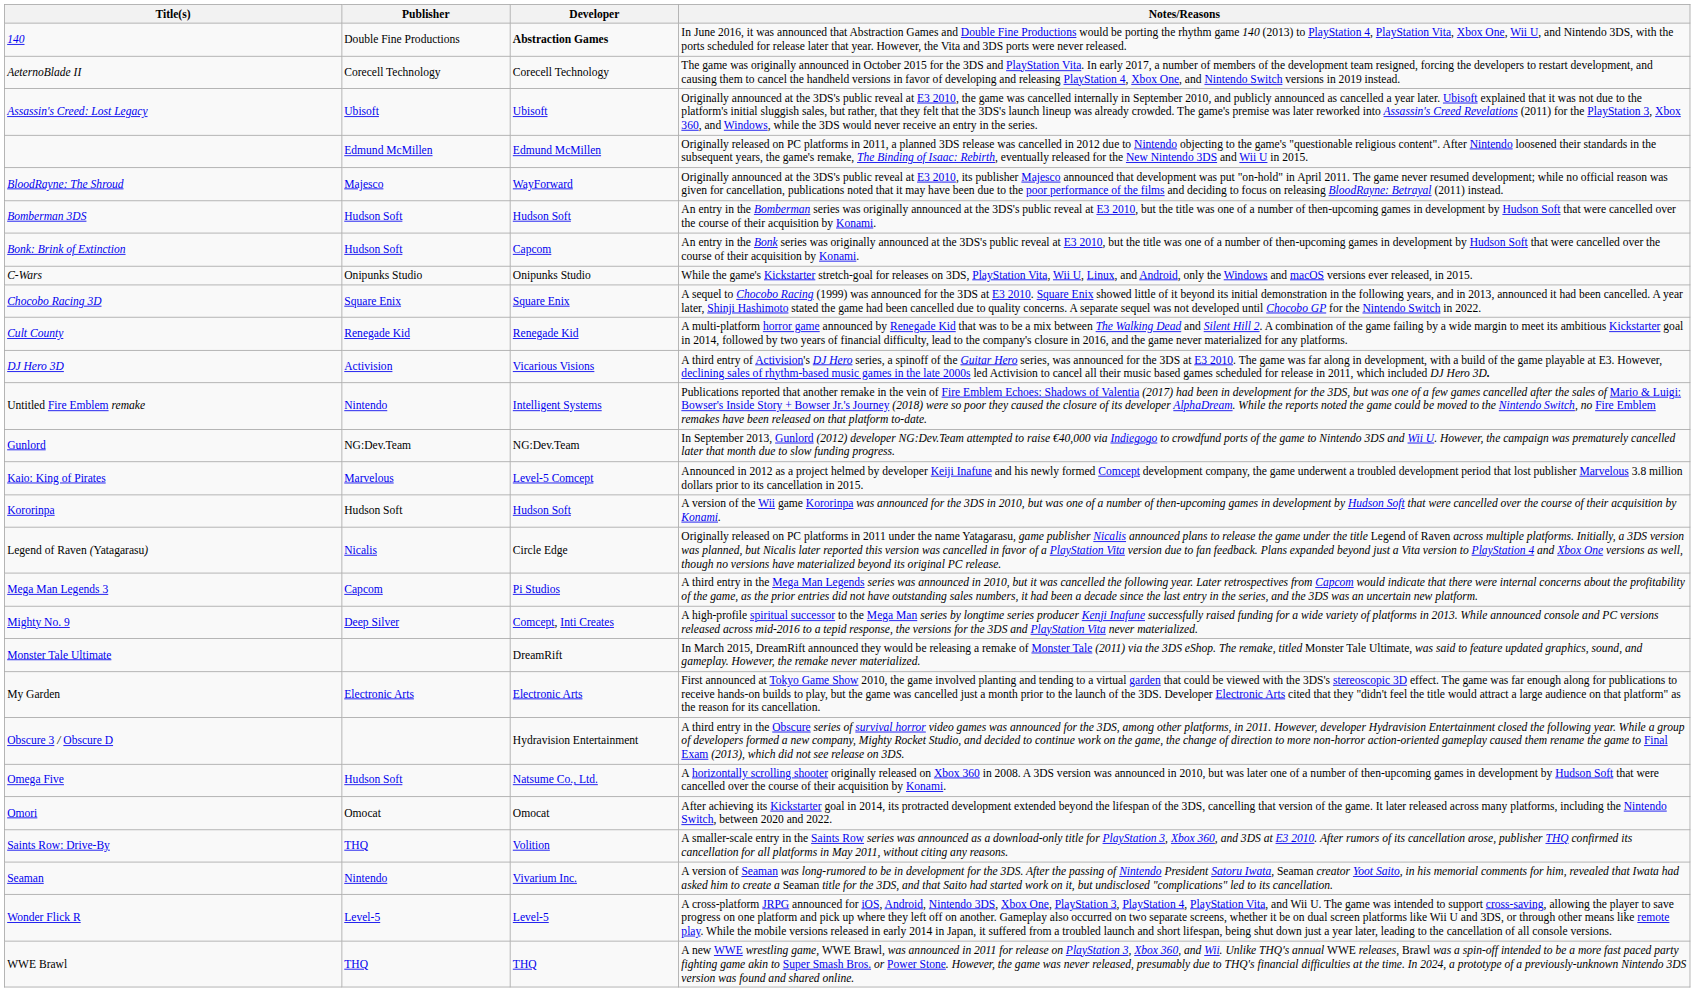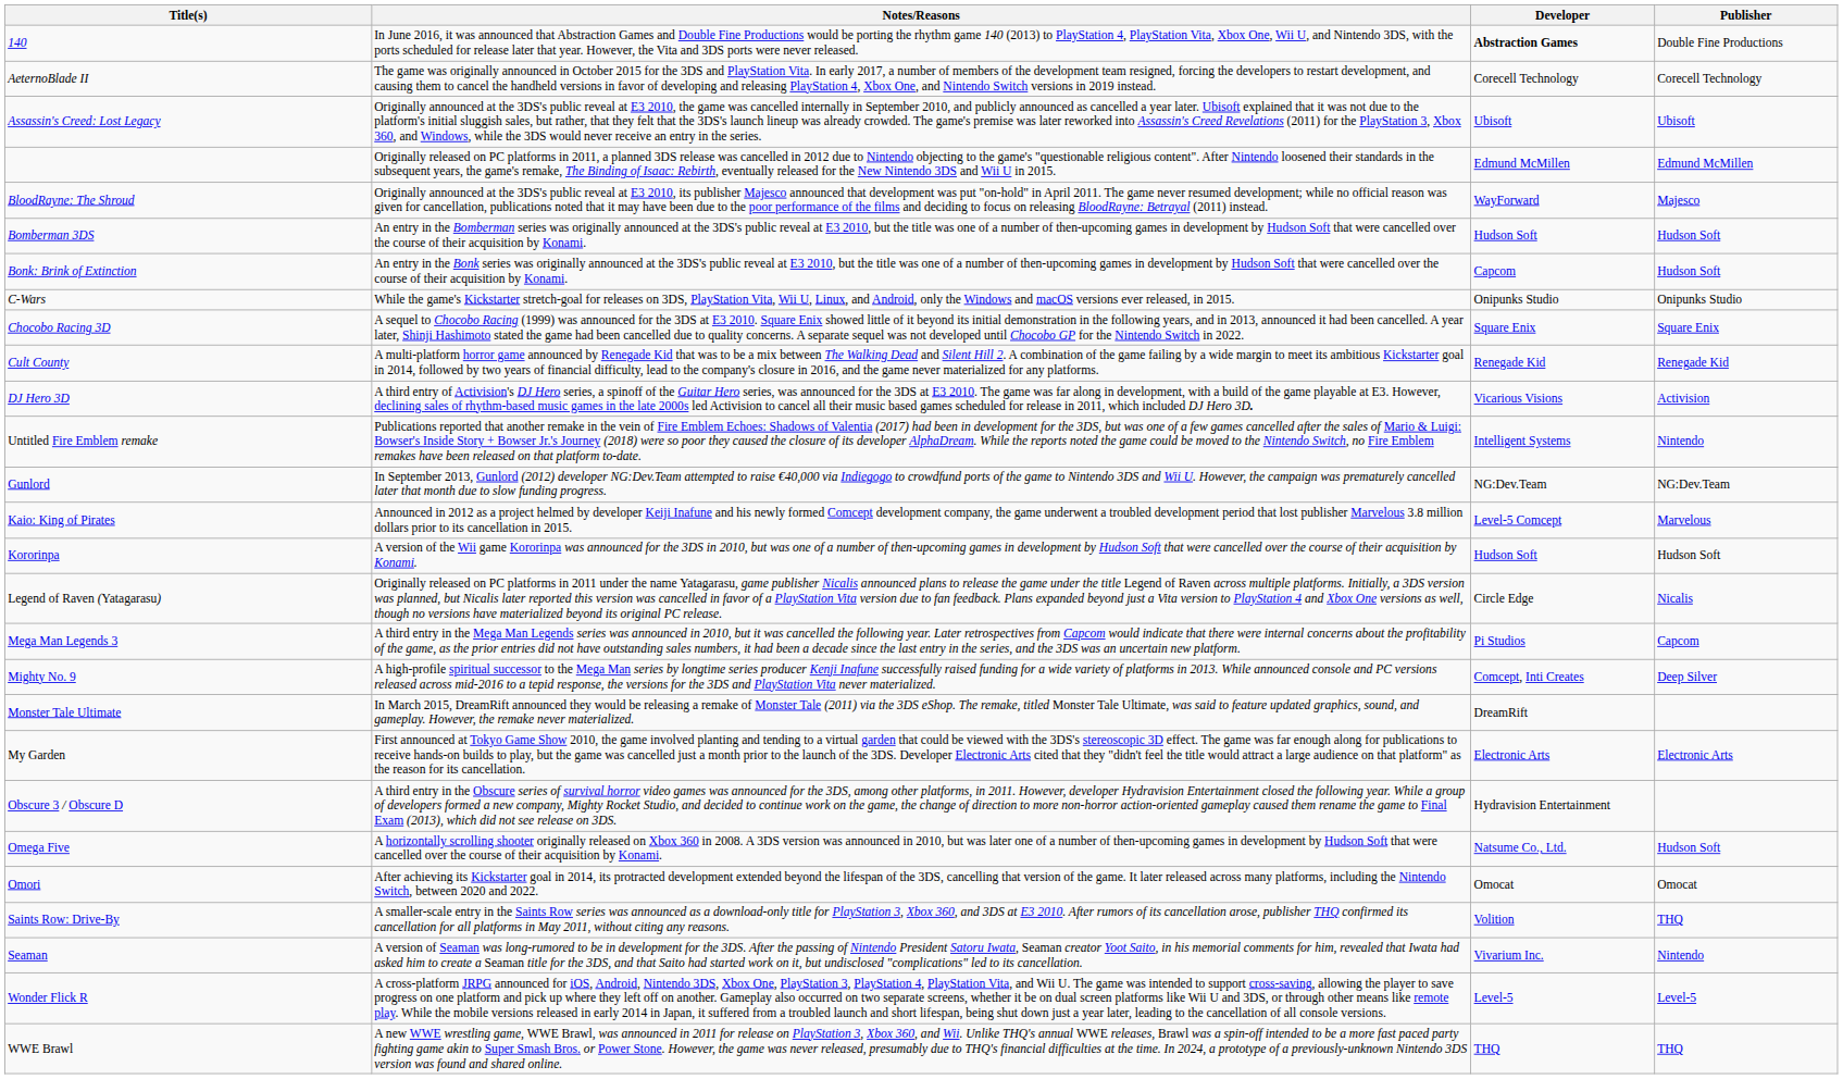columns swapped: Notes/Reasons <-> Publisher
